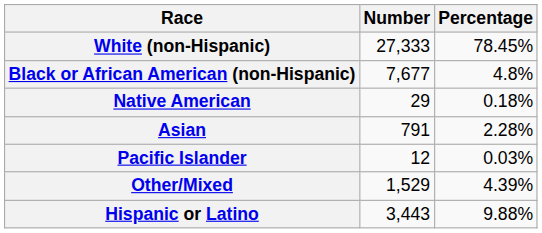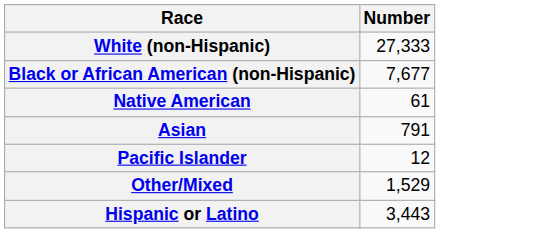- column: Percentage | 78.45% | 4.8% | 0.18% | 2.28% | 0.03% | 4.39% | 9.88%
Native American | Number: 29 -> 61
